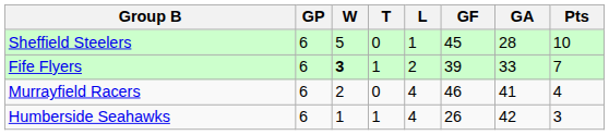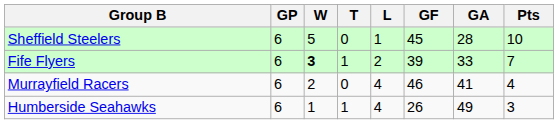Humberside Seahawks | GA: 42 -> 49
